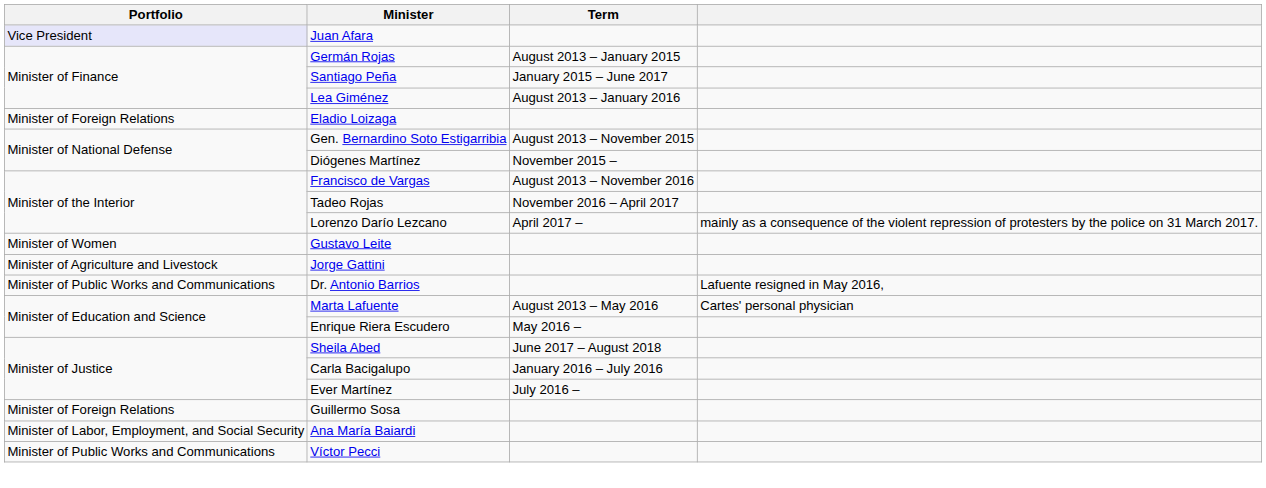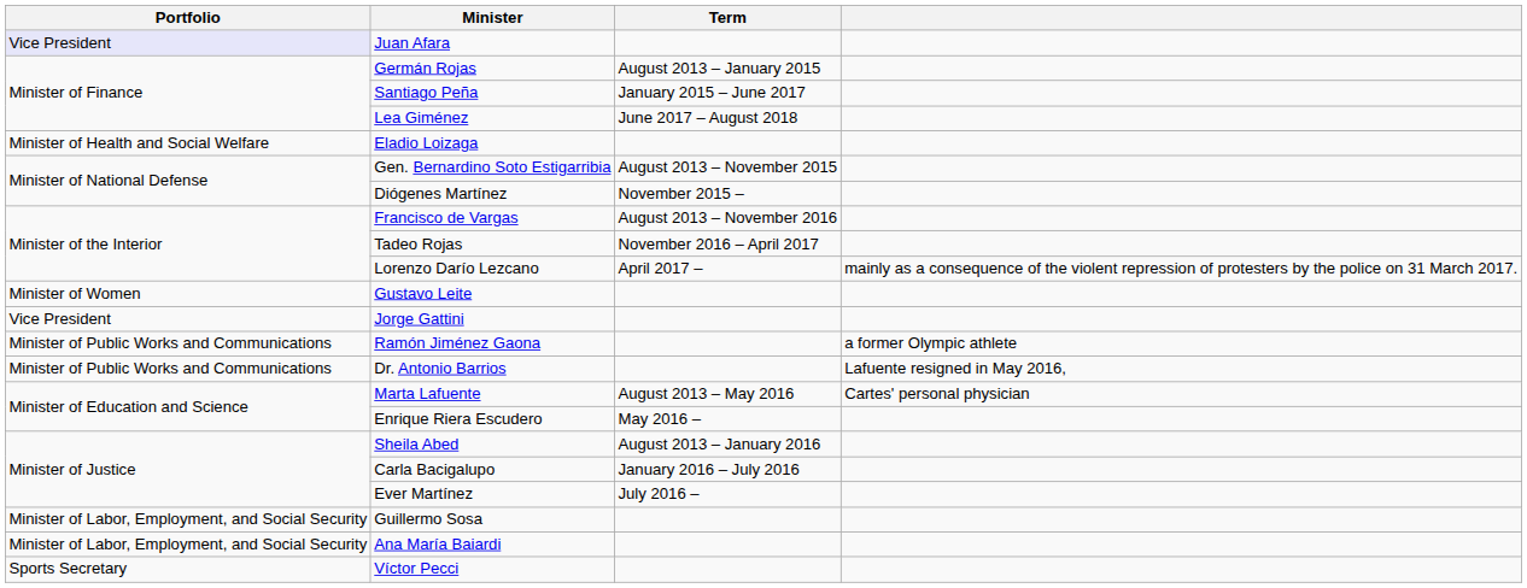Lea Giménez | Term: August 2013 – January 2016 -> June 2017 – August 2018
Eladio Loizaga | Portfolio: Minister of Foreign Relations -> Minister of Health and Social Welfare
Jorge Gattini | Portfolio: Minister of Agriculture and Livestock -> Vice President
+ row: Minister of Public Works and Communications | Ramón Jiménez Gaona | a former Olympic athlete
Sheila Abed | Term: June 2017 – August 2018 -> August 2013 – January 2016
Guillermo Sosa | Portfolio: Minister of Foreign Relations -> Minister of Labor, Employment, and Social Security
Víctor Pecci | Portfolio: Minister of Public Works and Communications -> Sports Secretary
